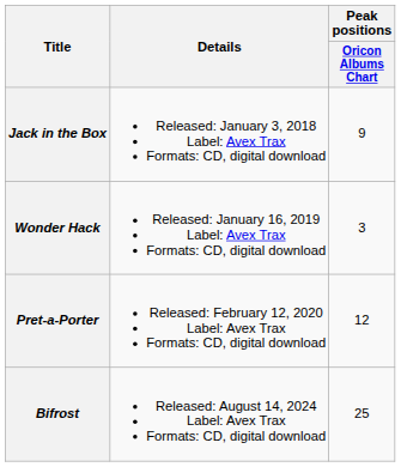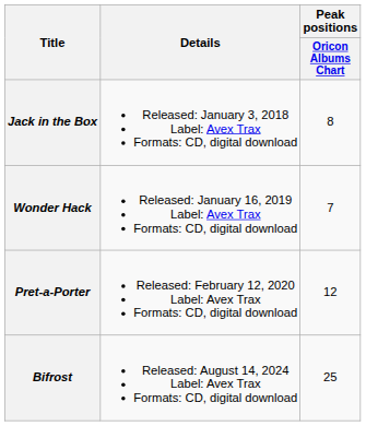Jack in the Box | Peak positions / Oricon Albums Chart: 9 -> 8
Wonder Hack | Peak positions / Oricon Albums Chart: 3 -> 7
